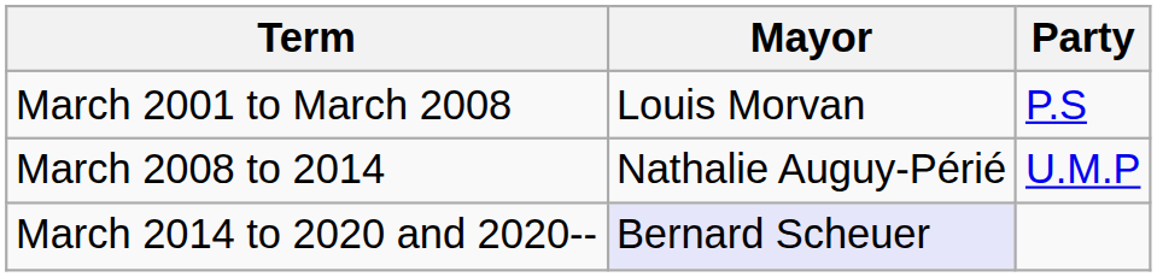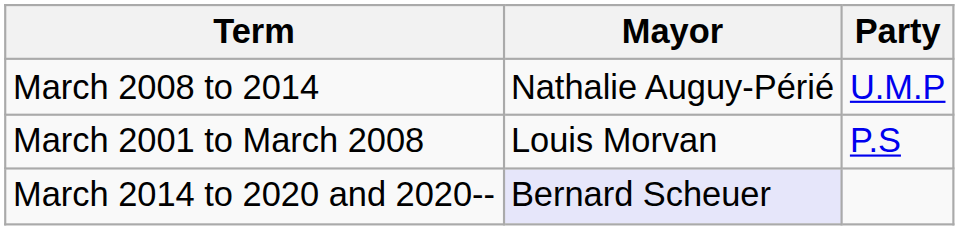rows swapped: March 2001 to March 2008 <-> March 2008 to 2014
